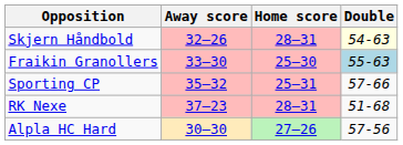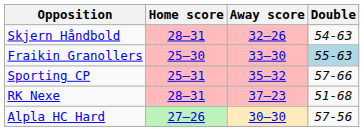columns swapped: Home score <-> Away score
Skjern Håndbold | Double: lightyellow background -> no background
